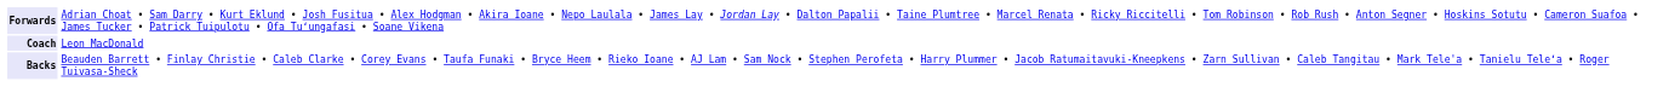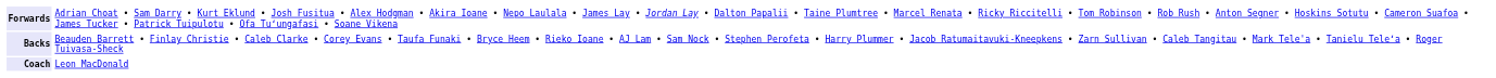rows swapped: Backs <-> Coach
